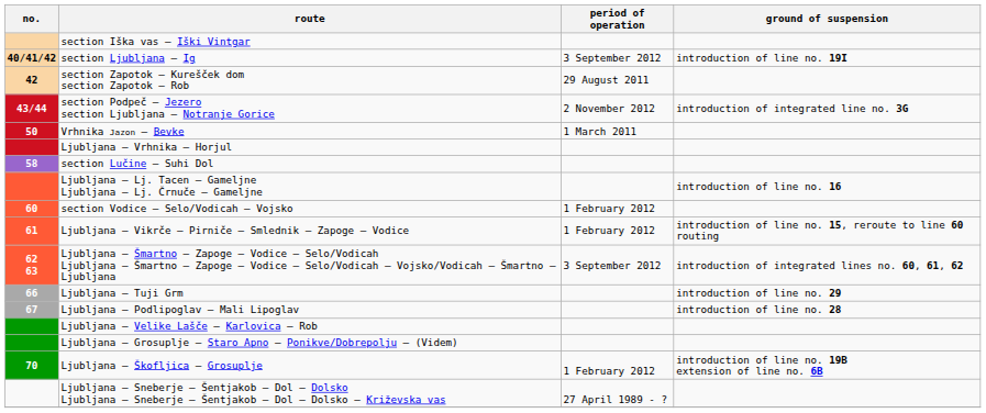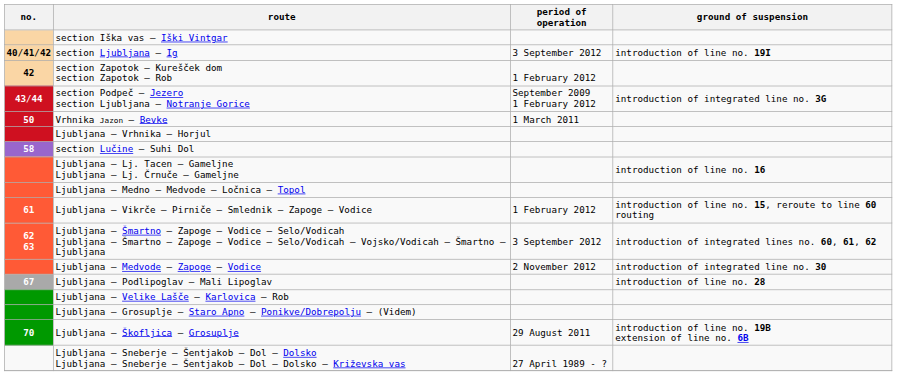section Zapotok – Kurešček dom section Zapotok – Rob | period of operation: 29 August 2011 -> 1 February 2012
section Podpeč – Jezero section Ljubljana – Notranje Gorice | period of operation: 2 November 2012 -> September 2009 1 February 2012
+ row: Ljubljana – Medno – Medvode – Ločnica – Topol
- row: 60 | section Vodice – Selo/Vodicah – Vojsko | 1 February 2012
+ row: Ljubljana – Medvode – Zapoge – Vodice | 2 November 2012 | introduction of integrated line no. 30
- row: 66 | Ljubljana – Tuji Grm | introduction of line no. 29
Ljubljana – Škofljica – Grosuplje | period of operation: 1 February 2012 -> 29 August 2011
